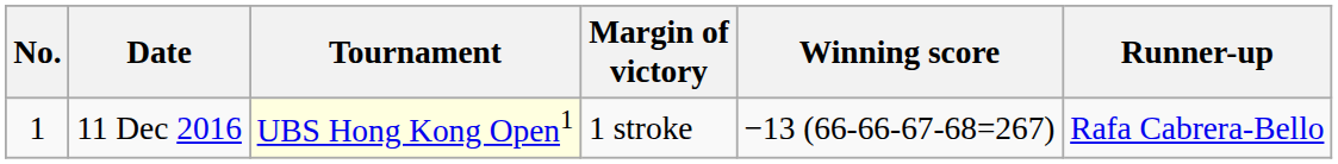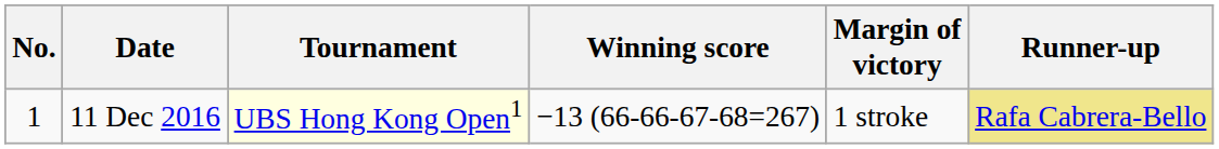columns swapped: Winning score <-> Margin of victory
11 Dec 2016 | Runner-up: no background -> khaki background
